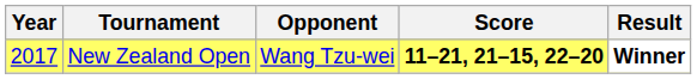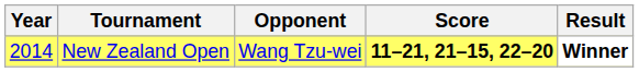New Zealand Open | Year: 2017 -> 2014
